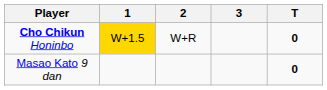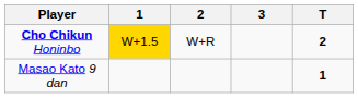Cho Chikun Honinbo | T: 0 -> 2
Masao Kato 9 dan | T: 0 -> 1
